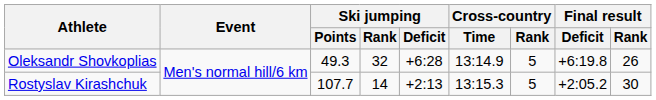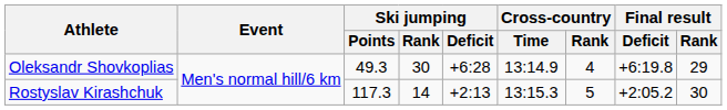Oleksandr Shovkoplias | Ski jumping / Rank: 32 -> 30
Oleksandr Shovkoplias | Cross-country / Rank: 5 -> 4
Oleksandr Shovkoplias | Final result / Rank: 26 -> 29
Rostyslav Kirashchuk | Ski jumping / Points: 107.7 -> 117.3
